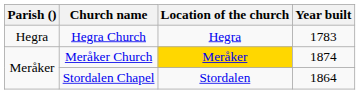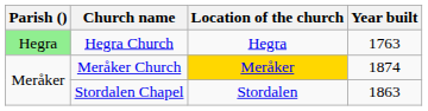Hegra Church | Parish (): no background -> lightgreen background
Hegra Church | Year built: 1783 -> 1763
Stordalen Chapel | Year built: 1864 -> 1863
